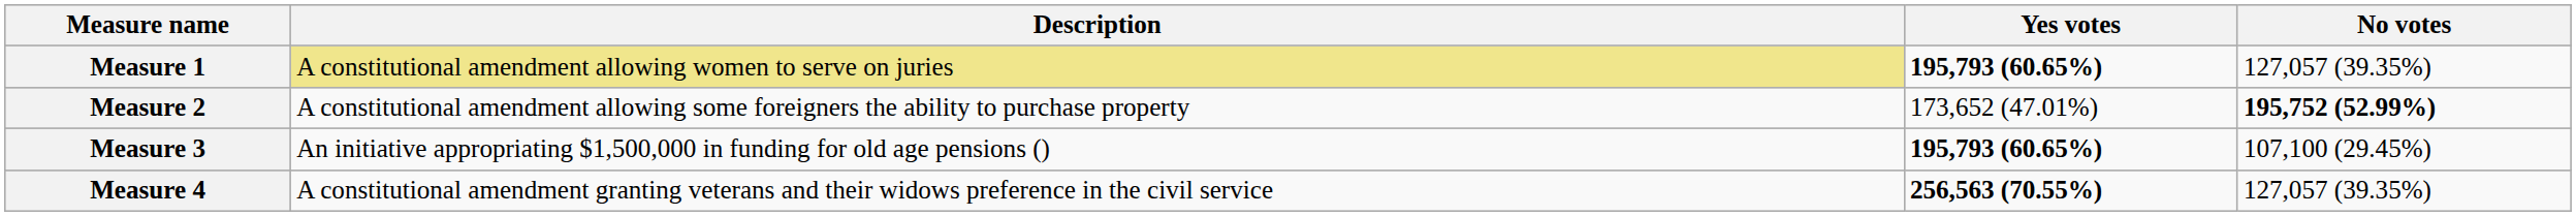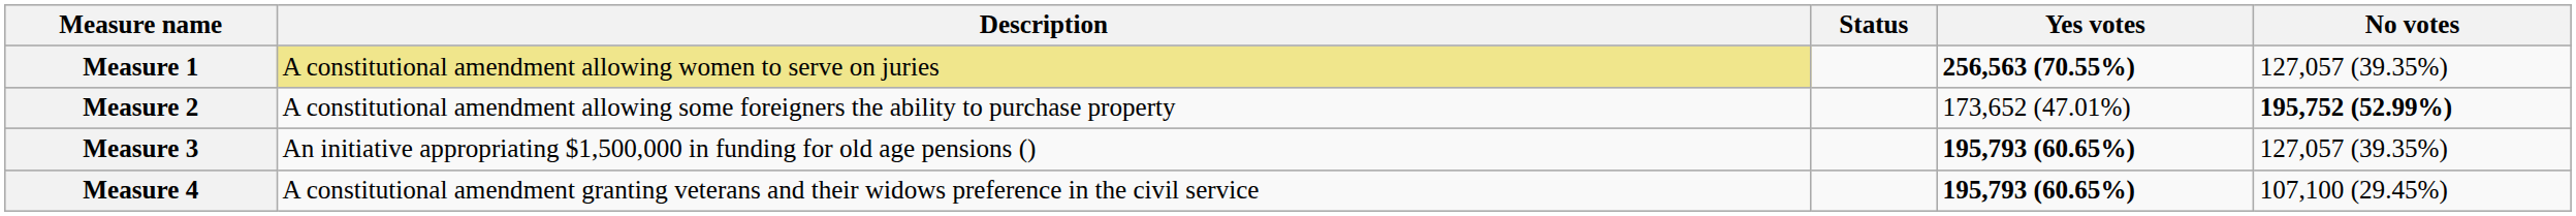+ column: Status
Measure 1 | Yes votes: 195,793 (60.65%) -> 256,563 (70.55%)
Measure 3 | No votes: 107,100 (29.45%) -> 127,057 (39.35%)
Measure 4 | Yes votes: 256,563 (70.55%) -> 195,793 (60.65%)
Measure 4 | No votes: 127,057 (39.35%) -> 107,100 (29.45%)
